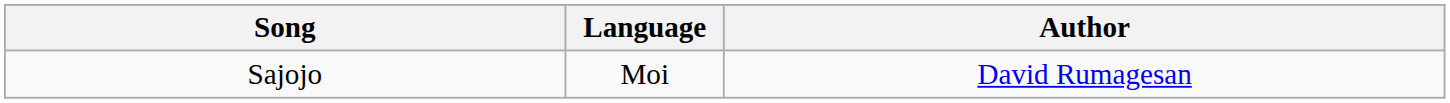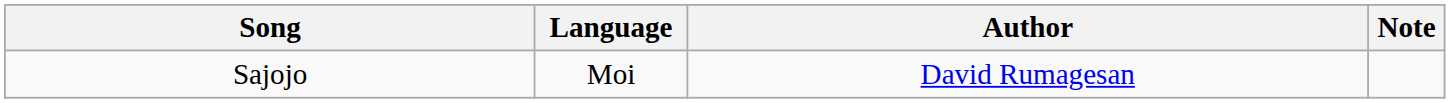+ column: Note
